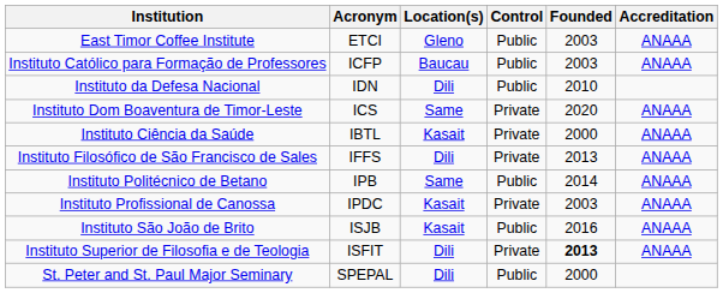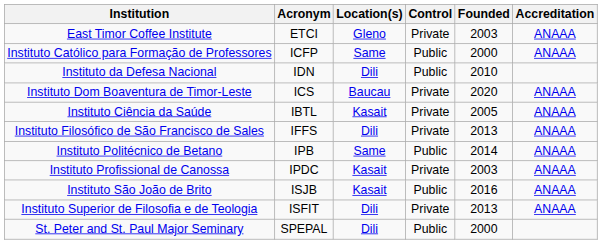East Timor Coffee Institute | Control: Public -> Private
Instituto Católico para Formação de Professores | Location(s): Baucau -> Same
Instituto Católico para Formação de Professores | Founded: 2003 -> 2000
Instituto Dom Boaventura de Timor-Leste | Location(s): Same -> Baucau
Instituto Ciência da Saúde | Founded: 2000 -> 2005
Instituto Superior de Filosofia e de Teologia | Founded: bold -> normal
